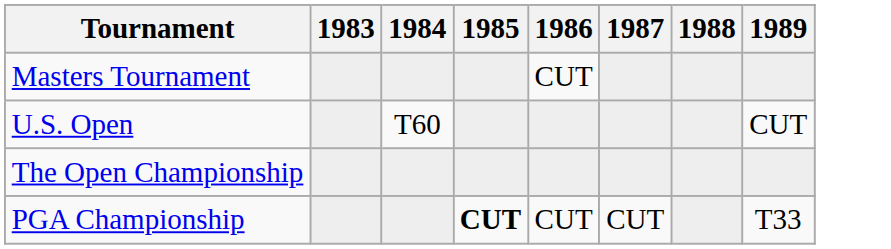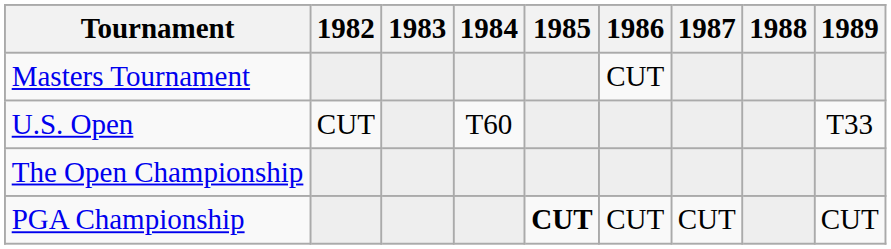+ column: 1982 | CUT
U.S. Open | 1989: CUT -> T33
PGA Championship | 1989: T33 -> CUT
